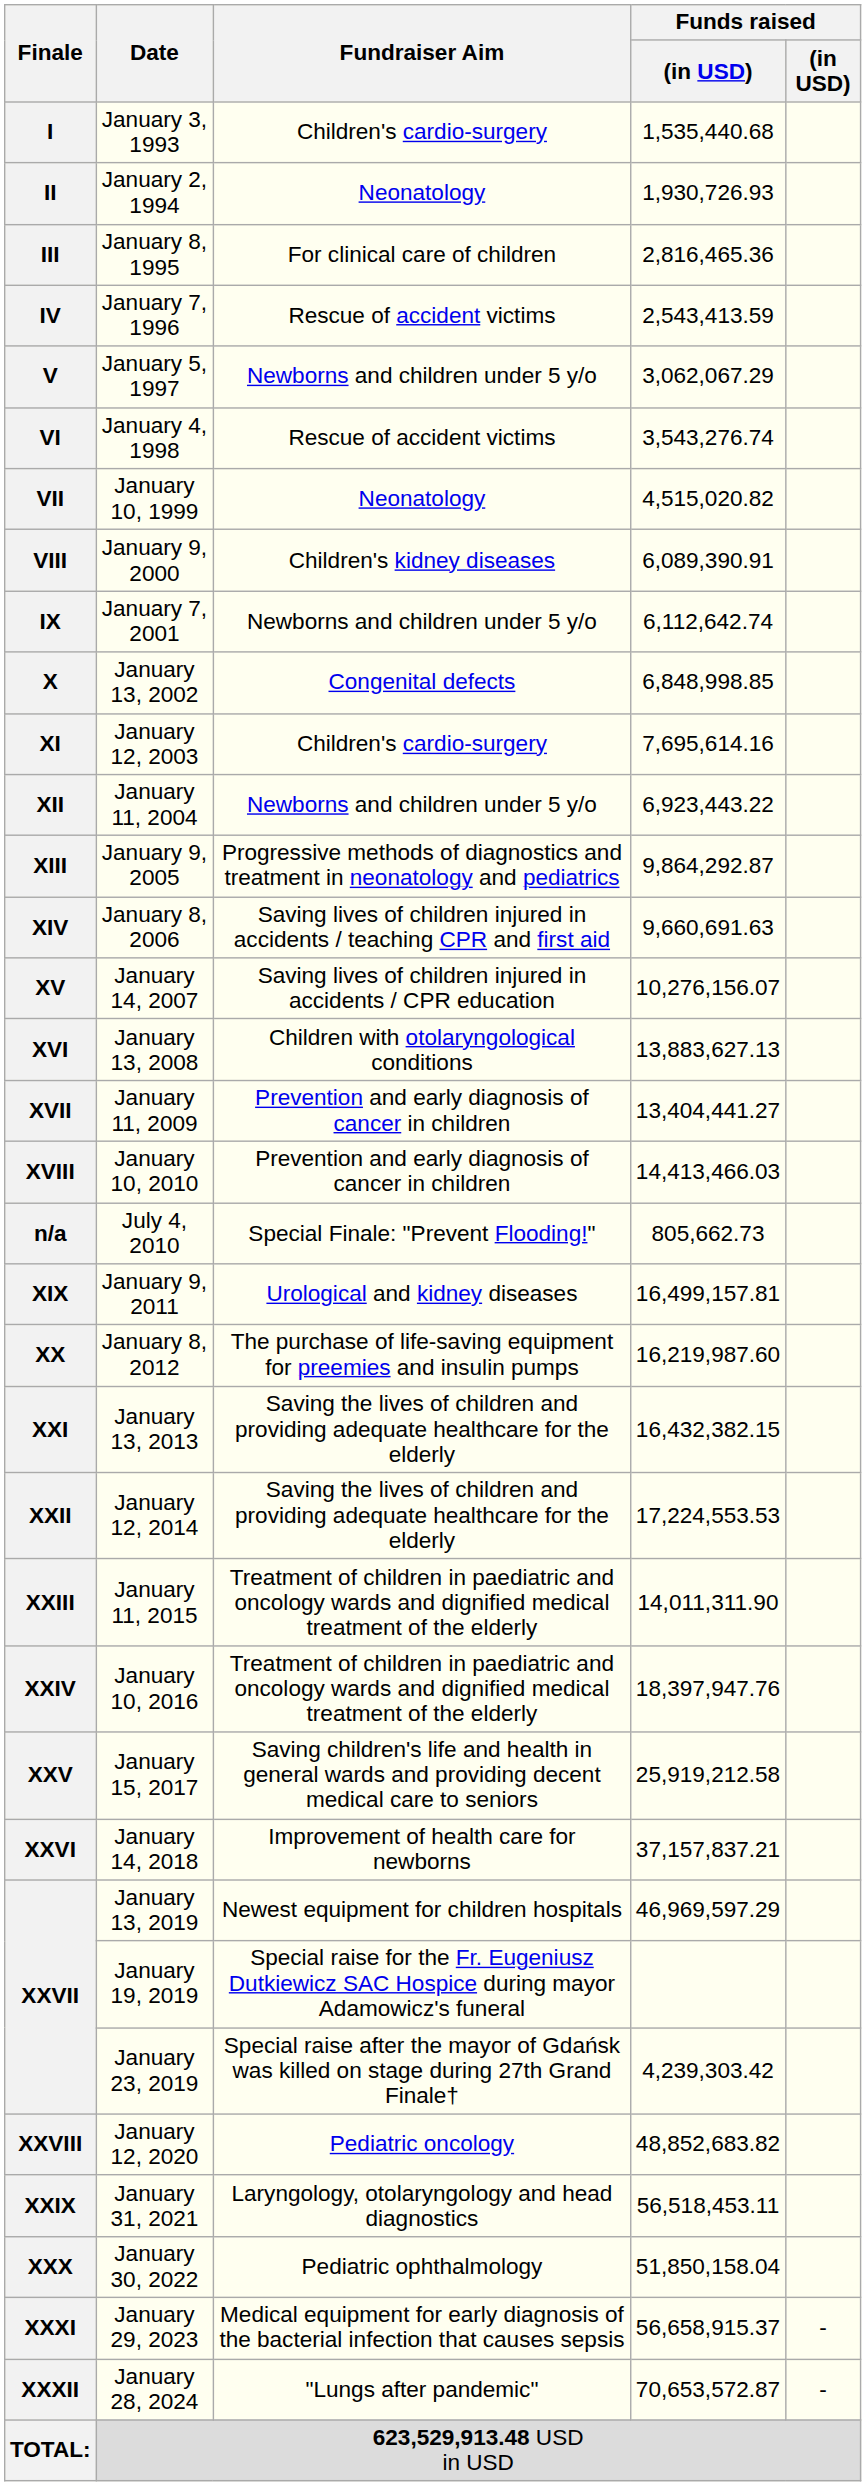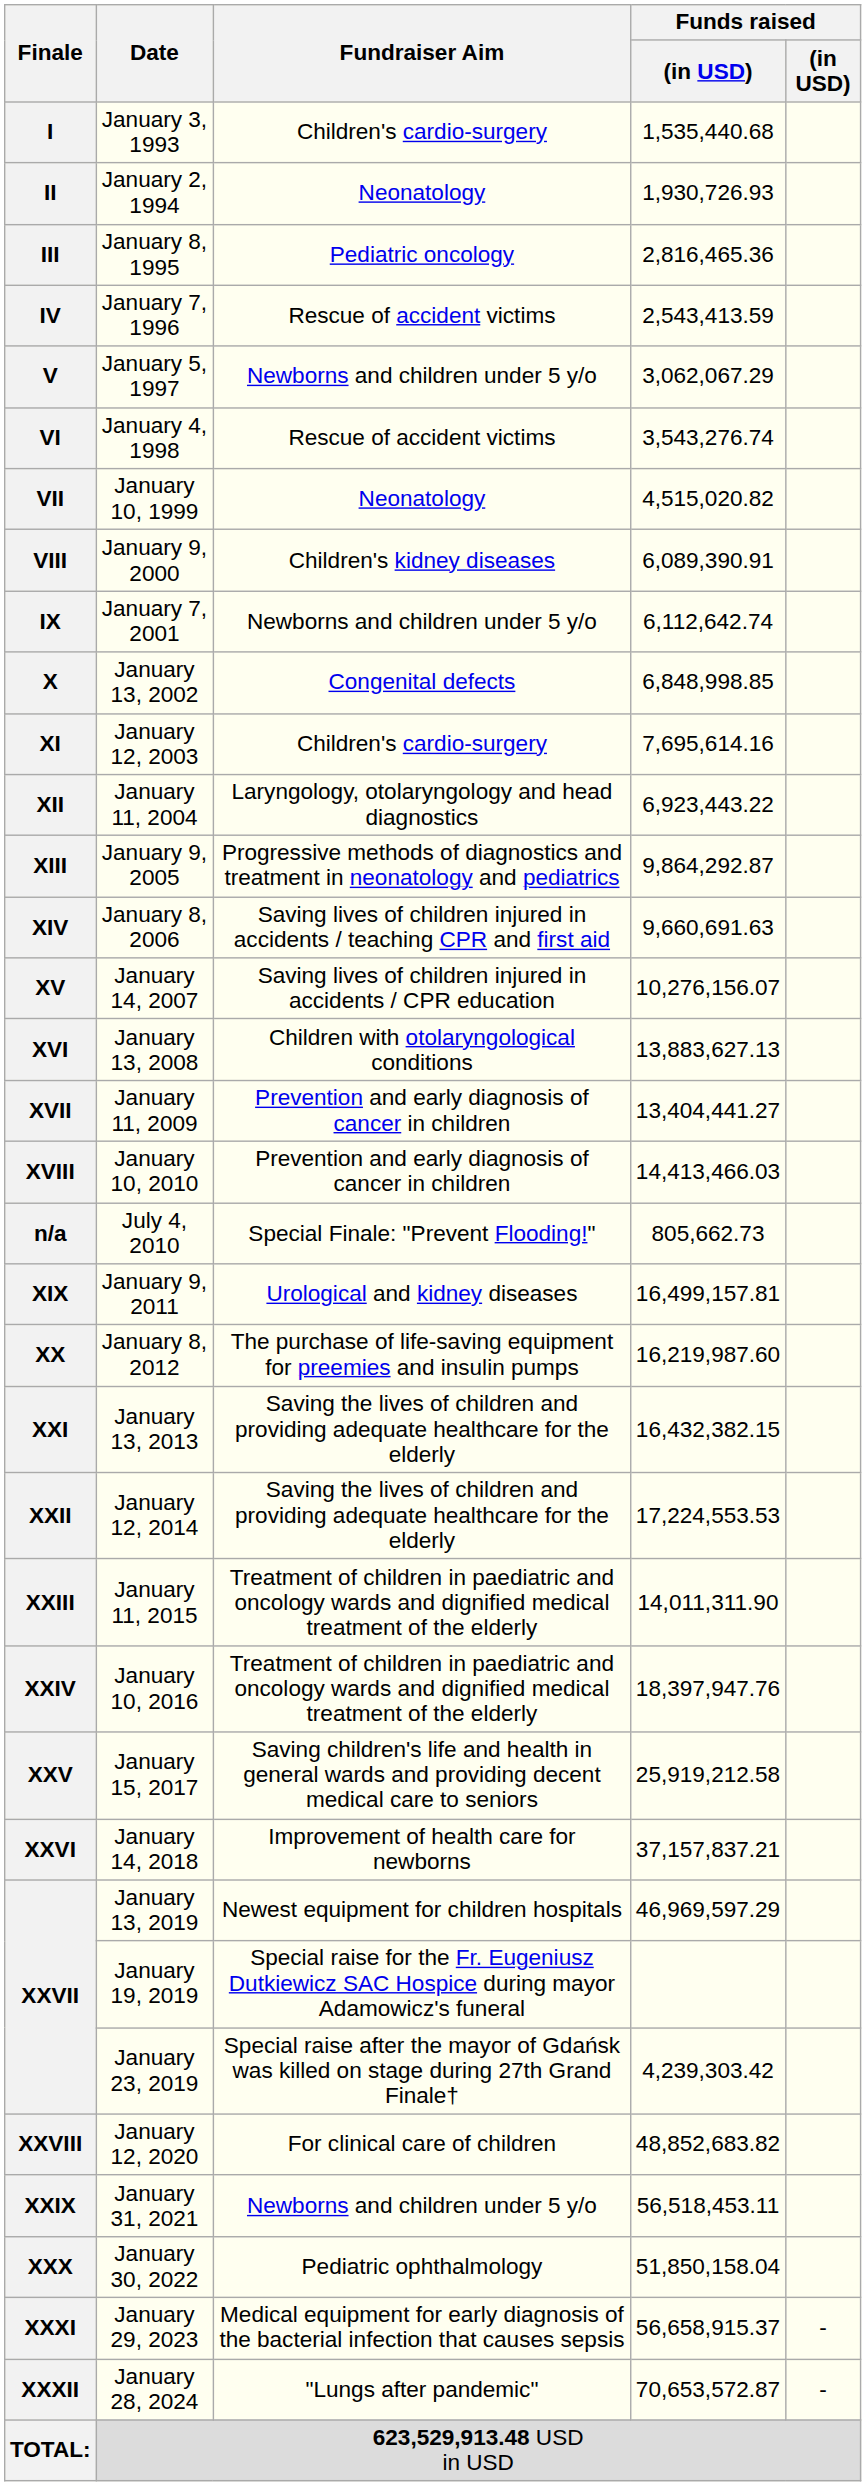III | Fundraiser Aim: For clinical care of children -> Pediatric oncology
XII | Fundraiser Aim: Newborns and children under 5 y/o -> Laryngology, otolaryngology and head diagnostics
XXVIII | Fundraiser Aim: Pediatric oncology -> For clinical care of children
XXIX | Fundraiser Aim: Laryngology, otolaryngology and head diagnostics -> Newborns and children under 5 y/o
